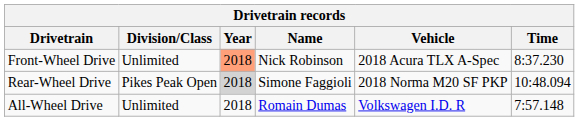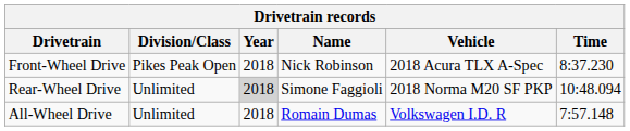Front-Wheel Drive | Division/Class: Unlimited -> Pikes Peak Open
Front-Wheel Drive | Year: lightsalmon background -> no background
Rear-Wheel Drive | Division/Class: Pikes Peak Open -> Unlimited
